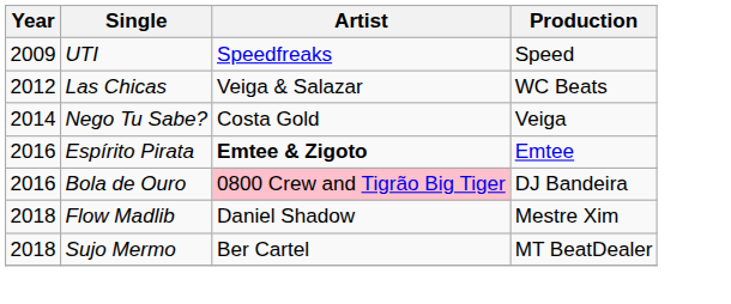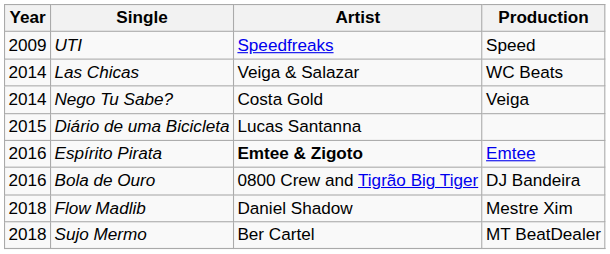Las Chicas | Year: 2012 -> 2014
+ row: 2015 | Diário de uma Bicicleta | Lucas Santanna
Bola de Ouro | Artist: pink background -> no background
